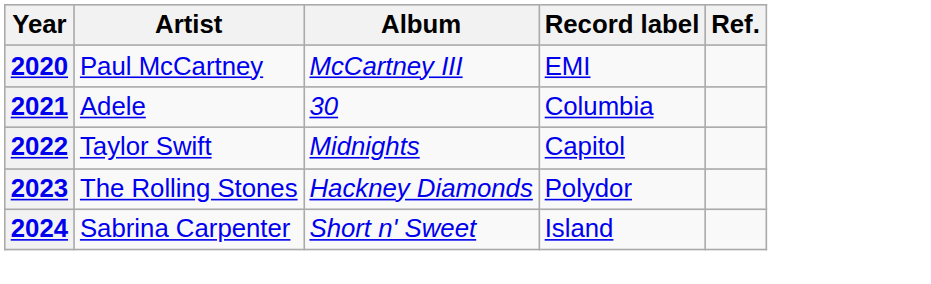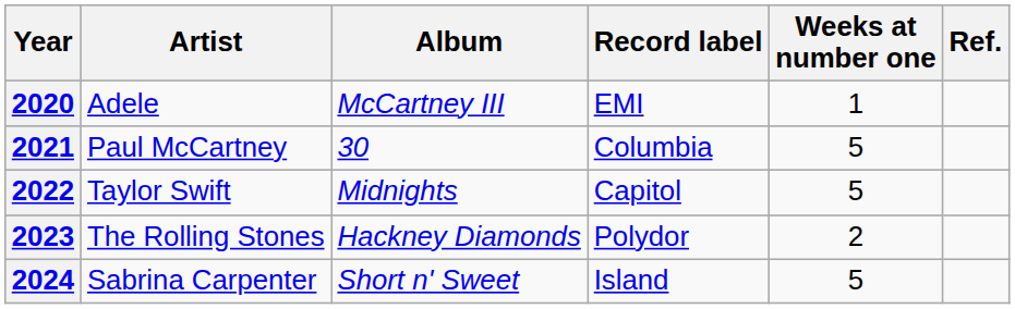+ column: Weeks at number one | 1 | 5 | 5 | 2 | 5
2020 | Artist: Paul McCartney -> Adele
2021 | Artist: Adele -> Paul McCartney
